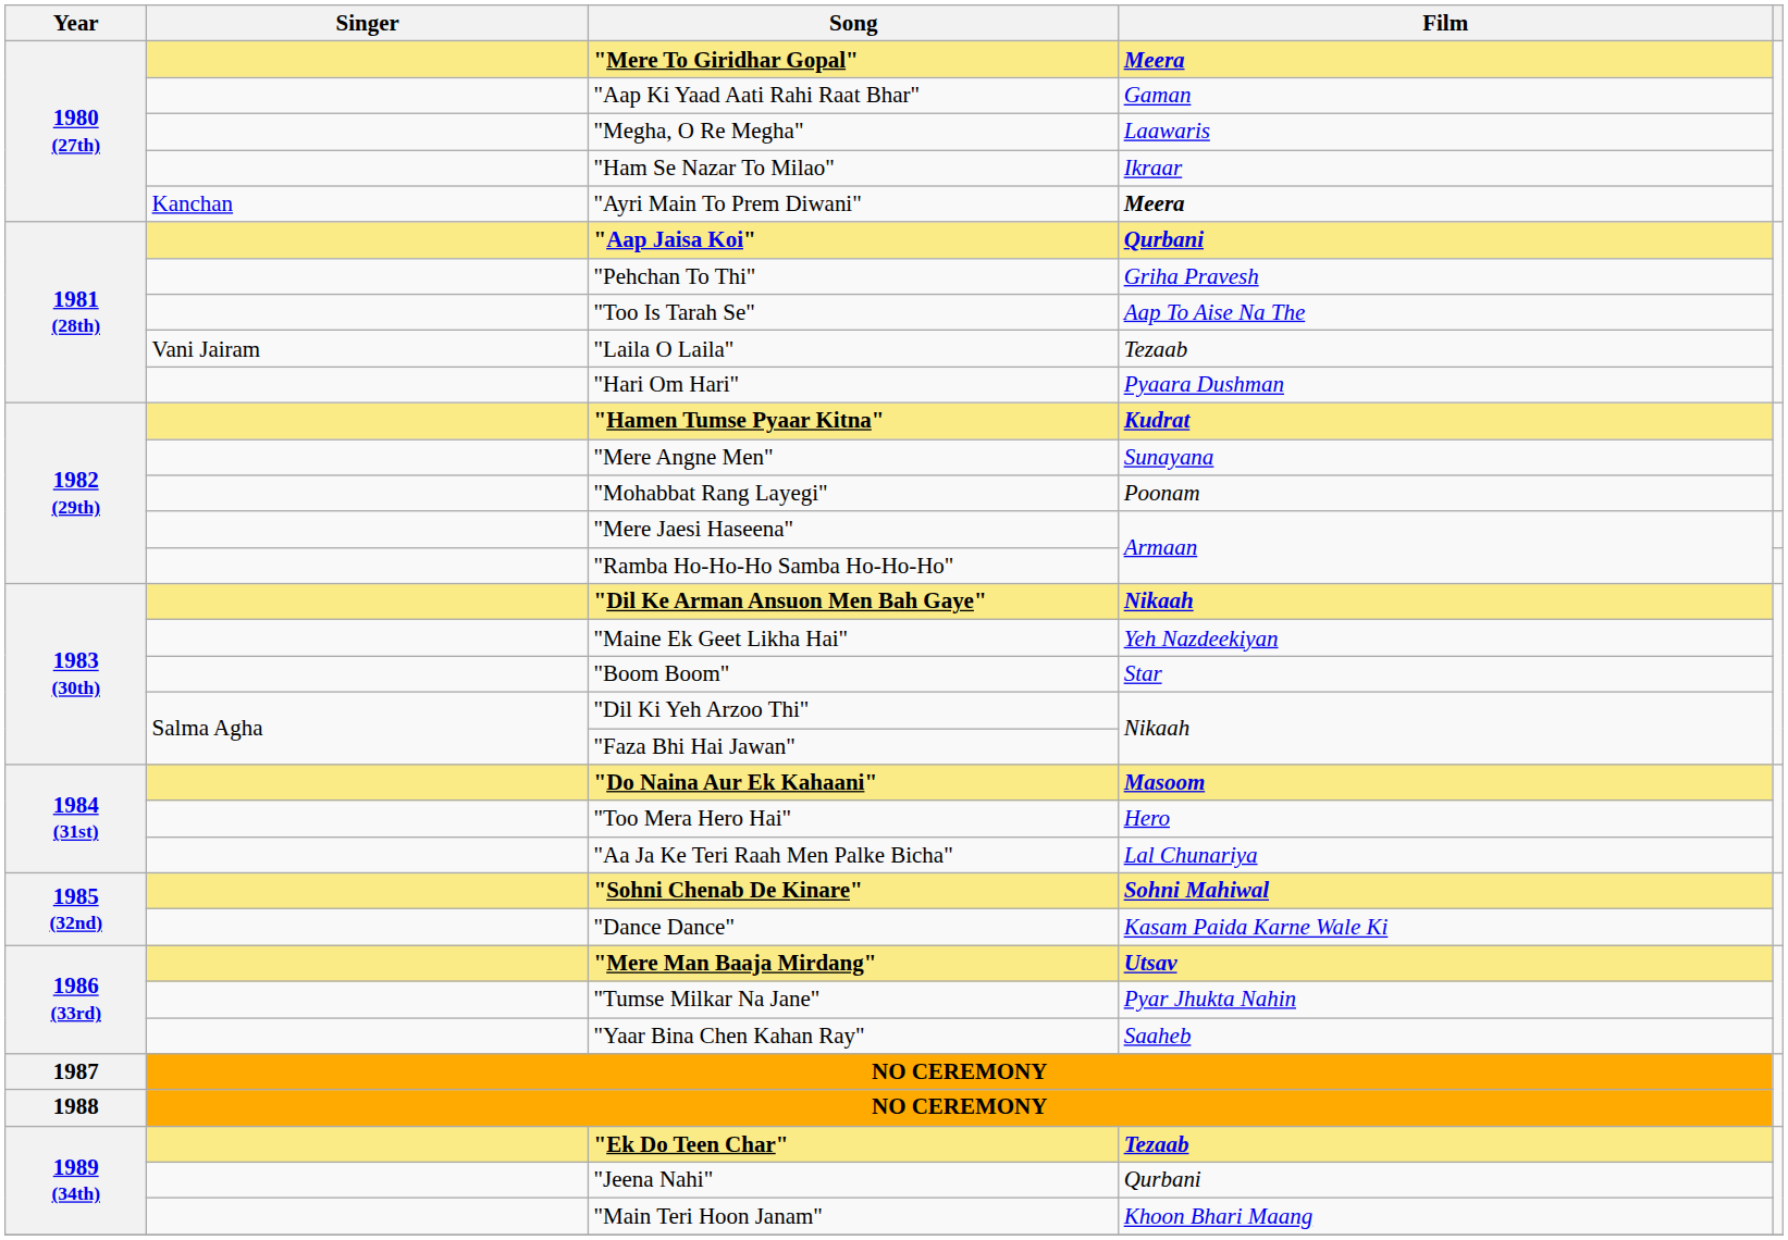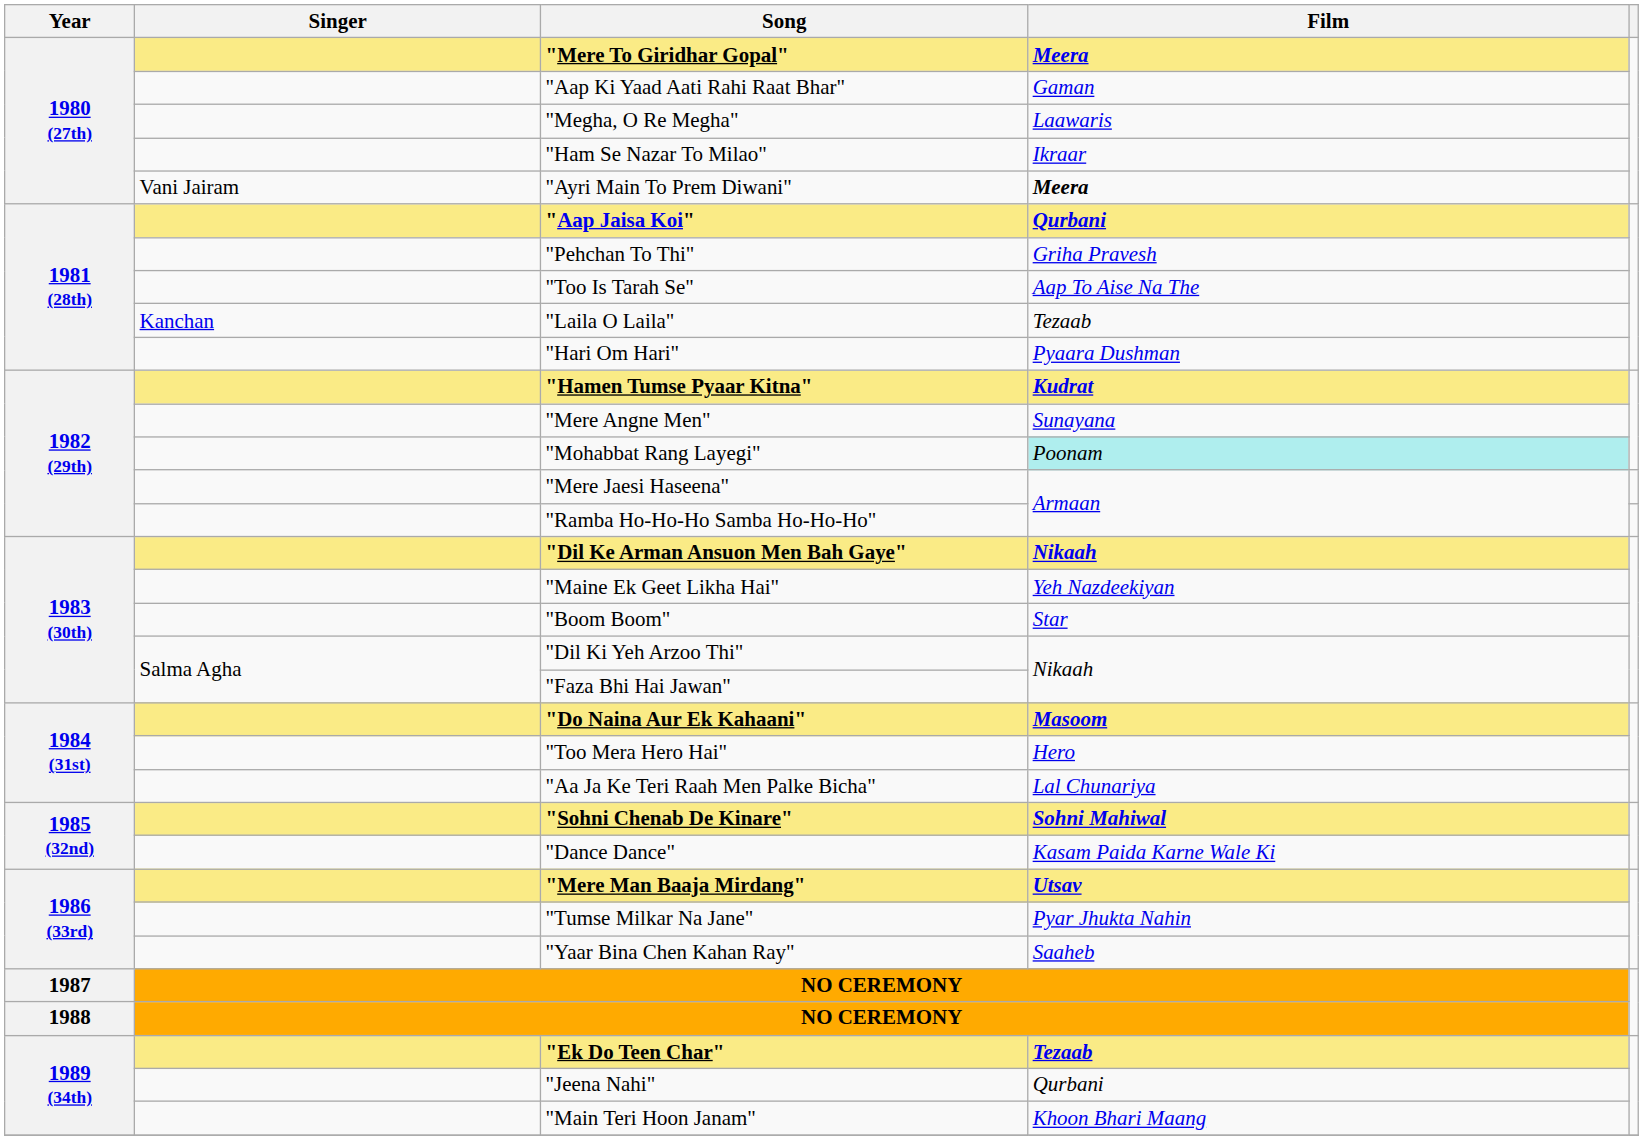"Ayri Main To Prem Diwani" | Singer: Kanchan -> Vani Jairam
"Laila O Laila" | Singer: Vani Jairam -> Kanchan
"Mohabbat Rang Layegi" | Film: no background -> paleturquoise background
